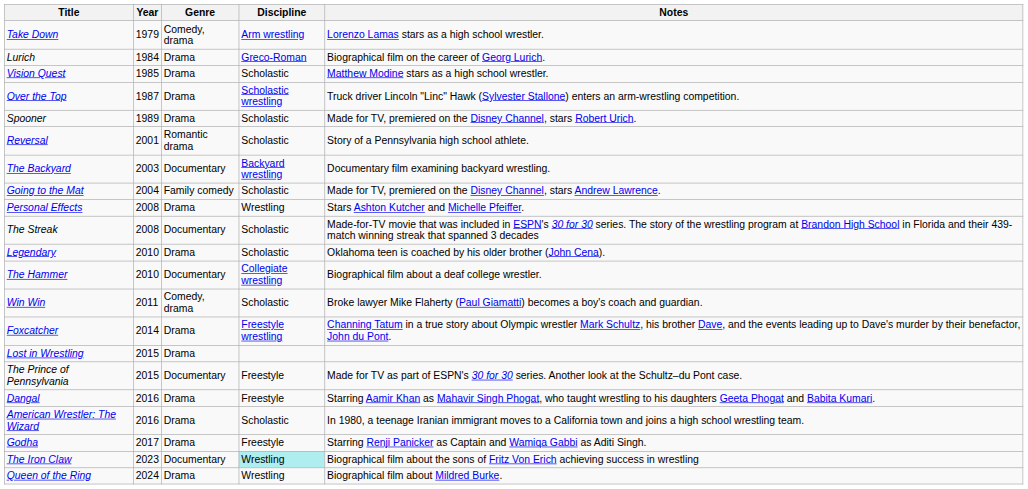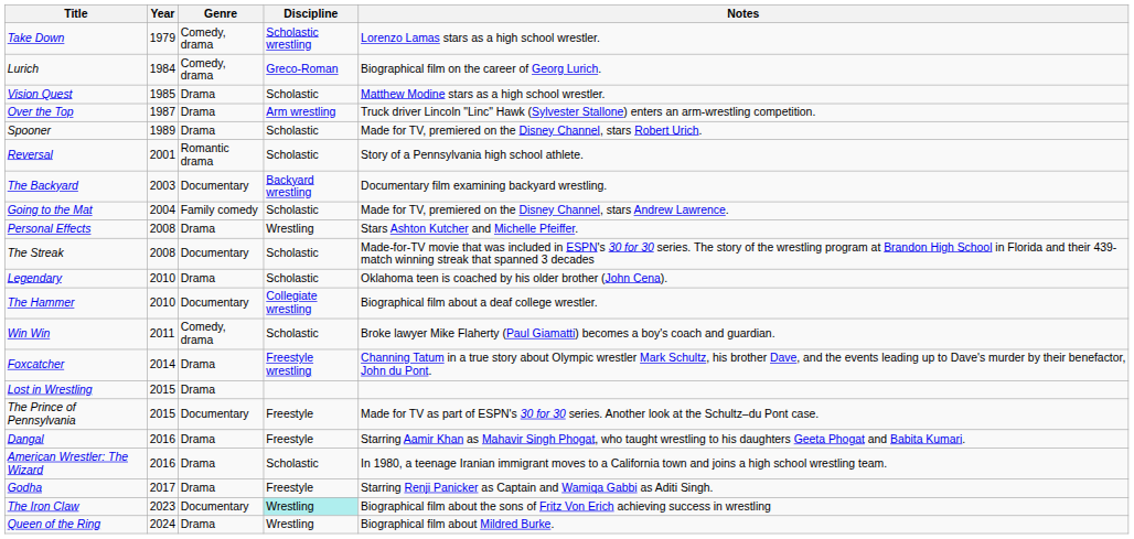Take Down | Discipline: Arm wrestling -> Scholastic wrestling
Lurich | Genre: Drama -> Comedy, drama
Over the Top | Discipline: Scholastic wrestling -> Arm wrestling
